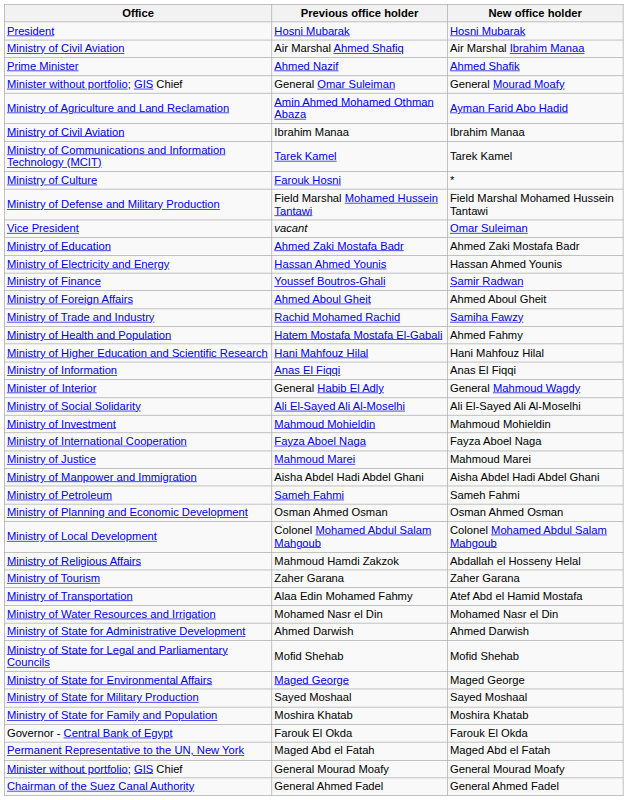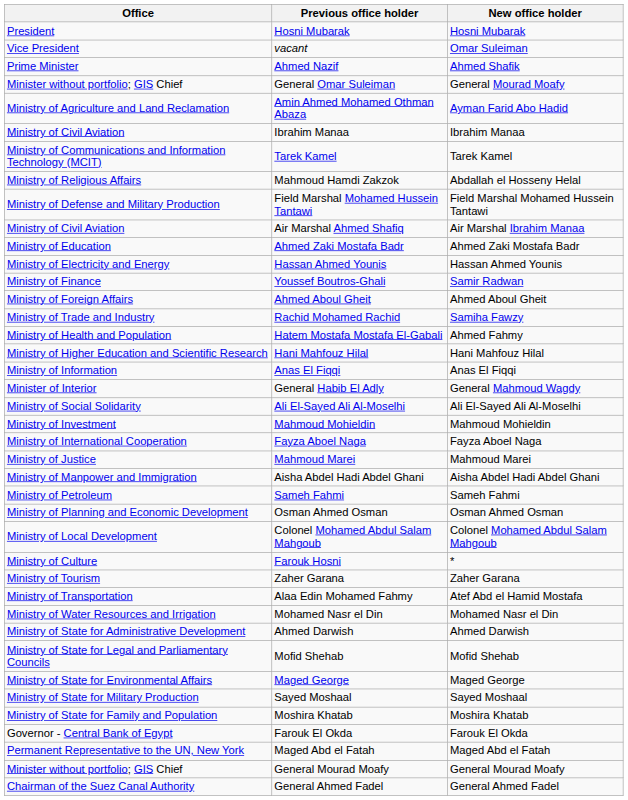rows swapped: vacant <-> Air Marshal Ahmed Shafiq
rows swapped: Farouk Hosni <-> Mahmoud Hamdi Zakzok
